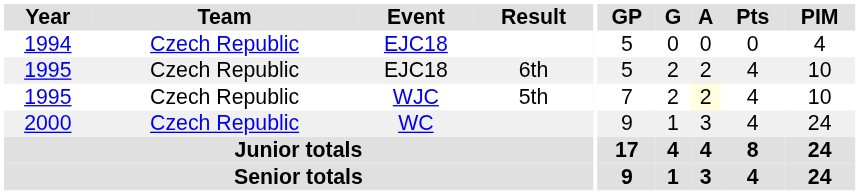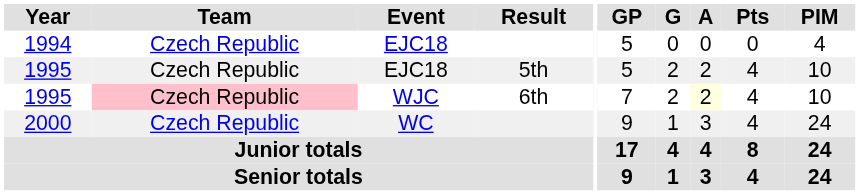1995 / EJC18 | Result: 6th -> 5th
1995 / WJC | Team: no background -> pink background
1995 / WJC | Result: 5th -> 6th
